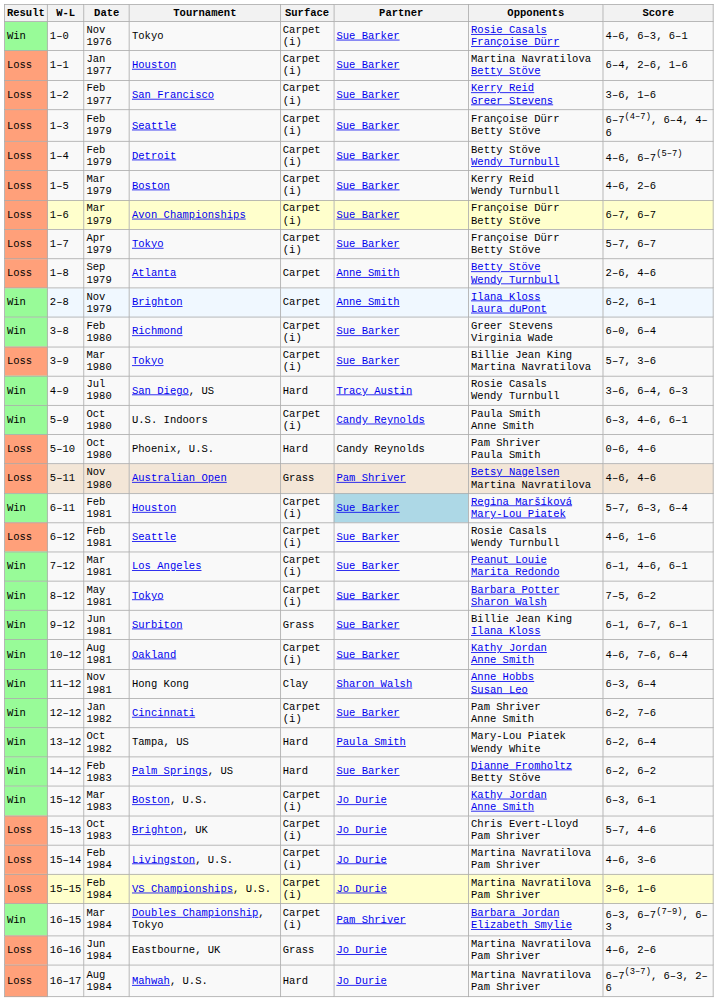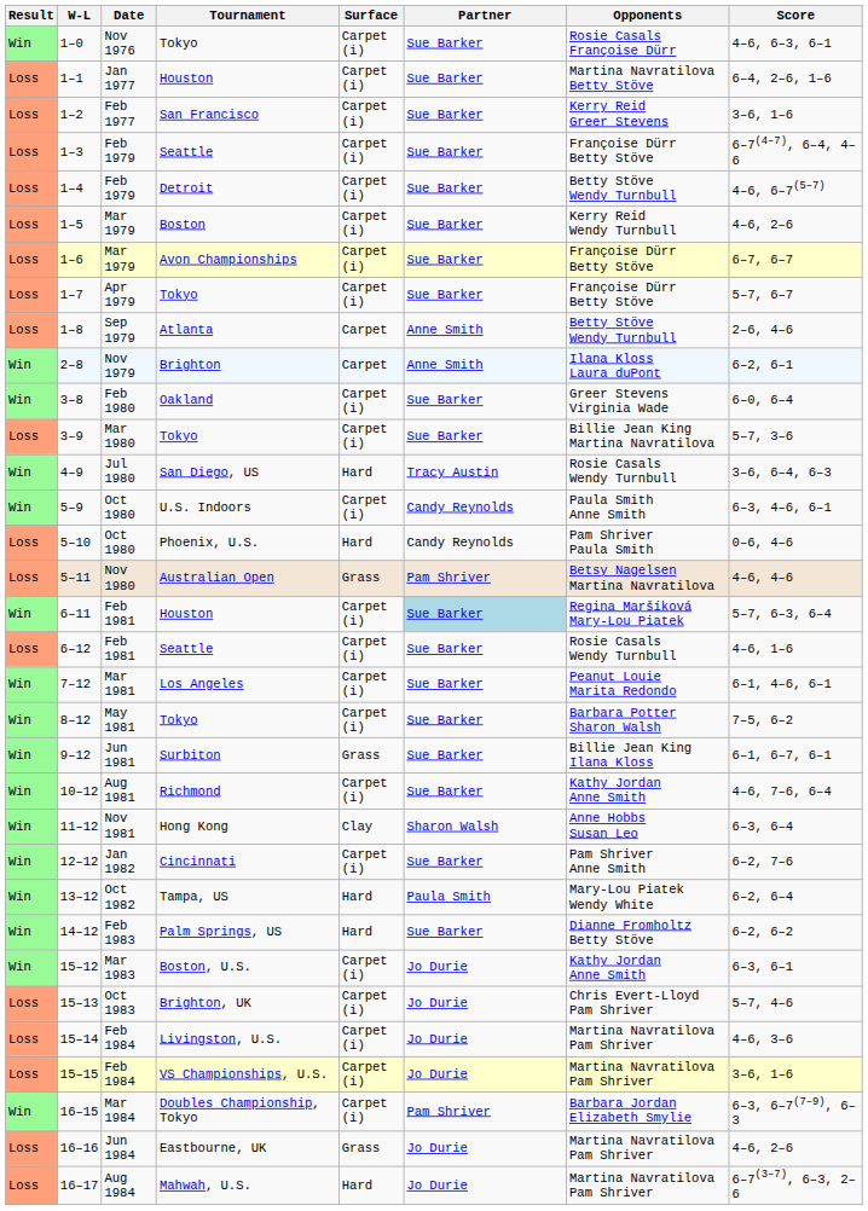3–8 | Tournament: Richmond -> Oakland
10–12 | Tournament: Oakland -> Richmond
